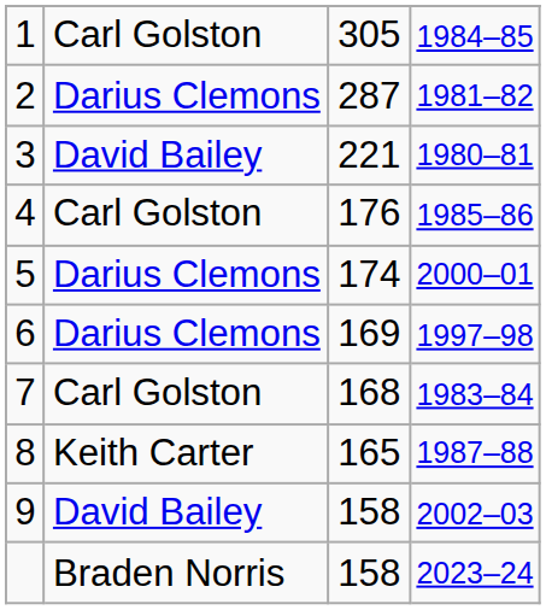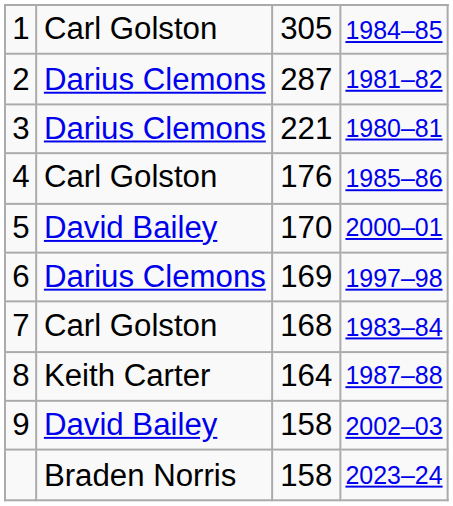3 | column 2: David Bailey -> Darius Clemons
5 | column 2: Darius Clemons -> David Bailey
5 | column 3: 174 -> 170
8 | column 3: 165 -> 164
